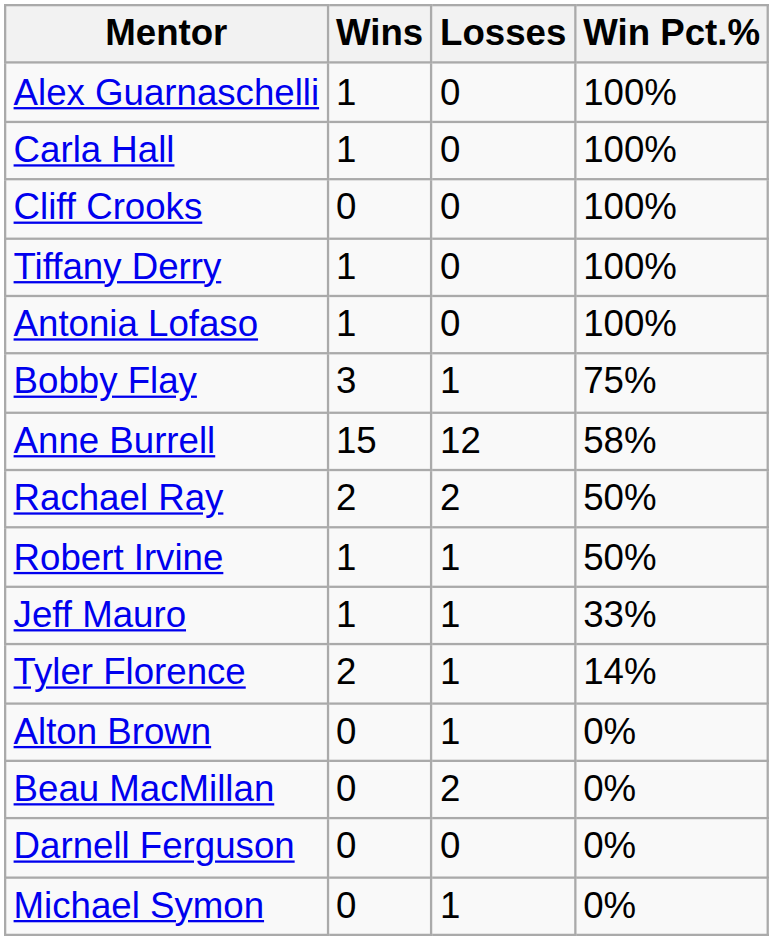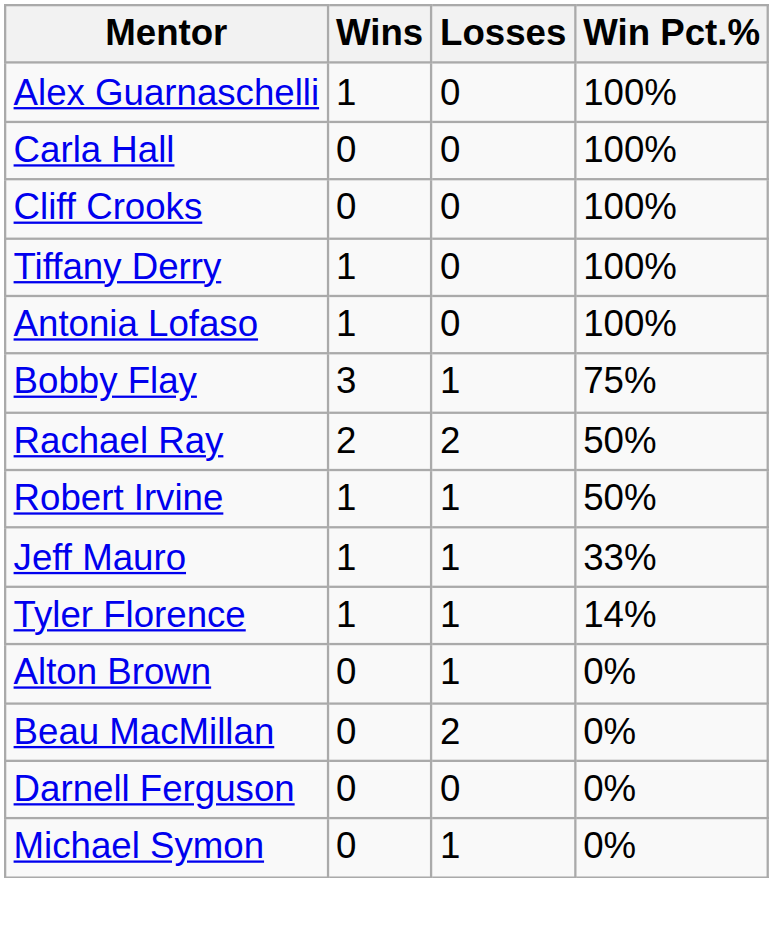Carla Hall | Wins: 1 -> 0
- row: Anne Burrell | 15 | 12 | 58%
Tyler Florence | Wins: 2 -> 1
